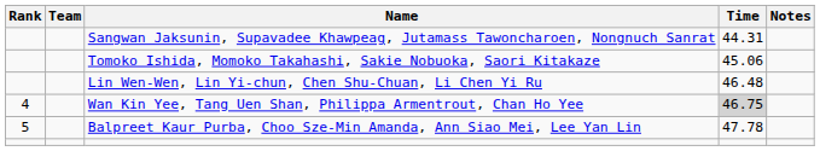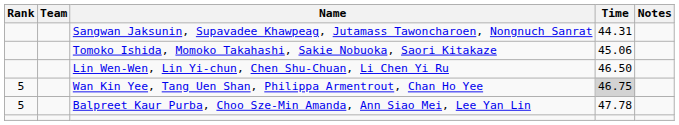Lin Wen-Wen, Lin Yi-chun, Chen Shu-Chuan, Li Chen Yi Ru | Time: 46.48 -> 46.50
Wan Kin Yee, Tang Uen Shan, Philippa Armentrout, Chan Ho Yee | Rank: 4 -> 5
